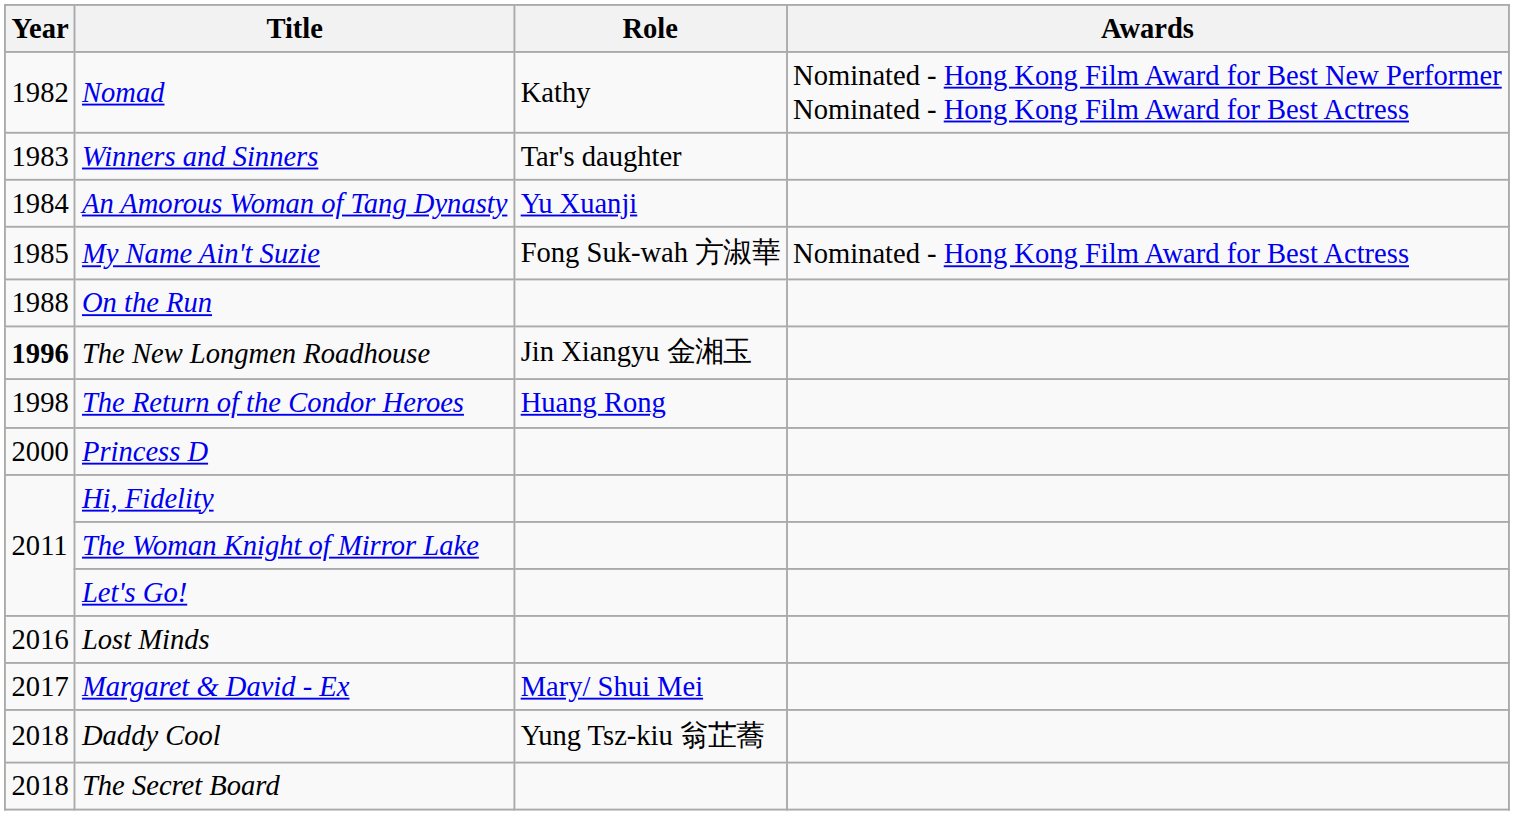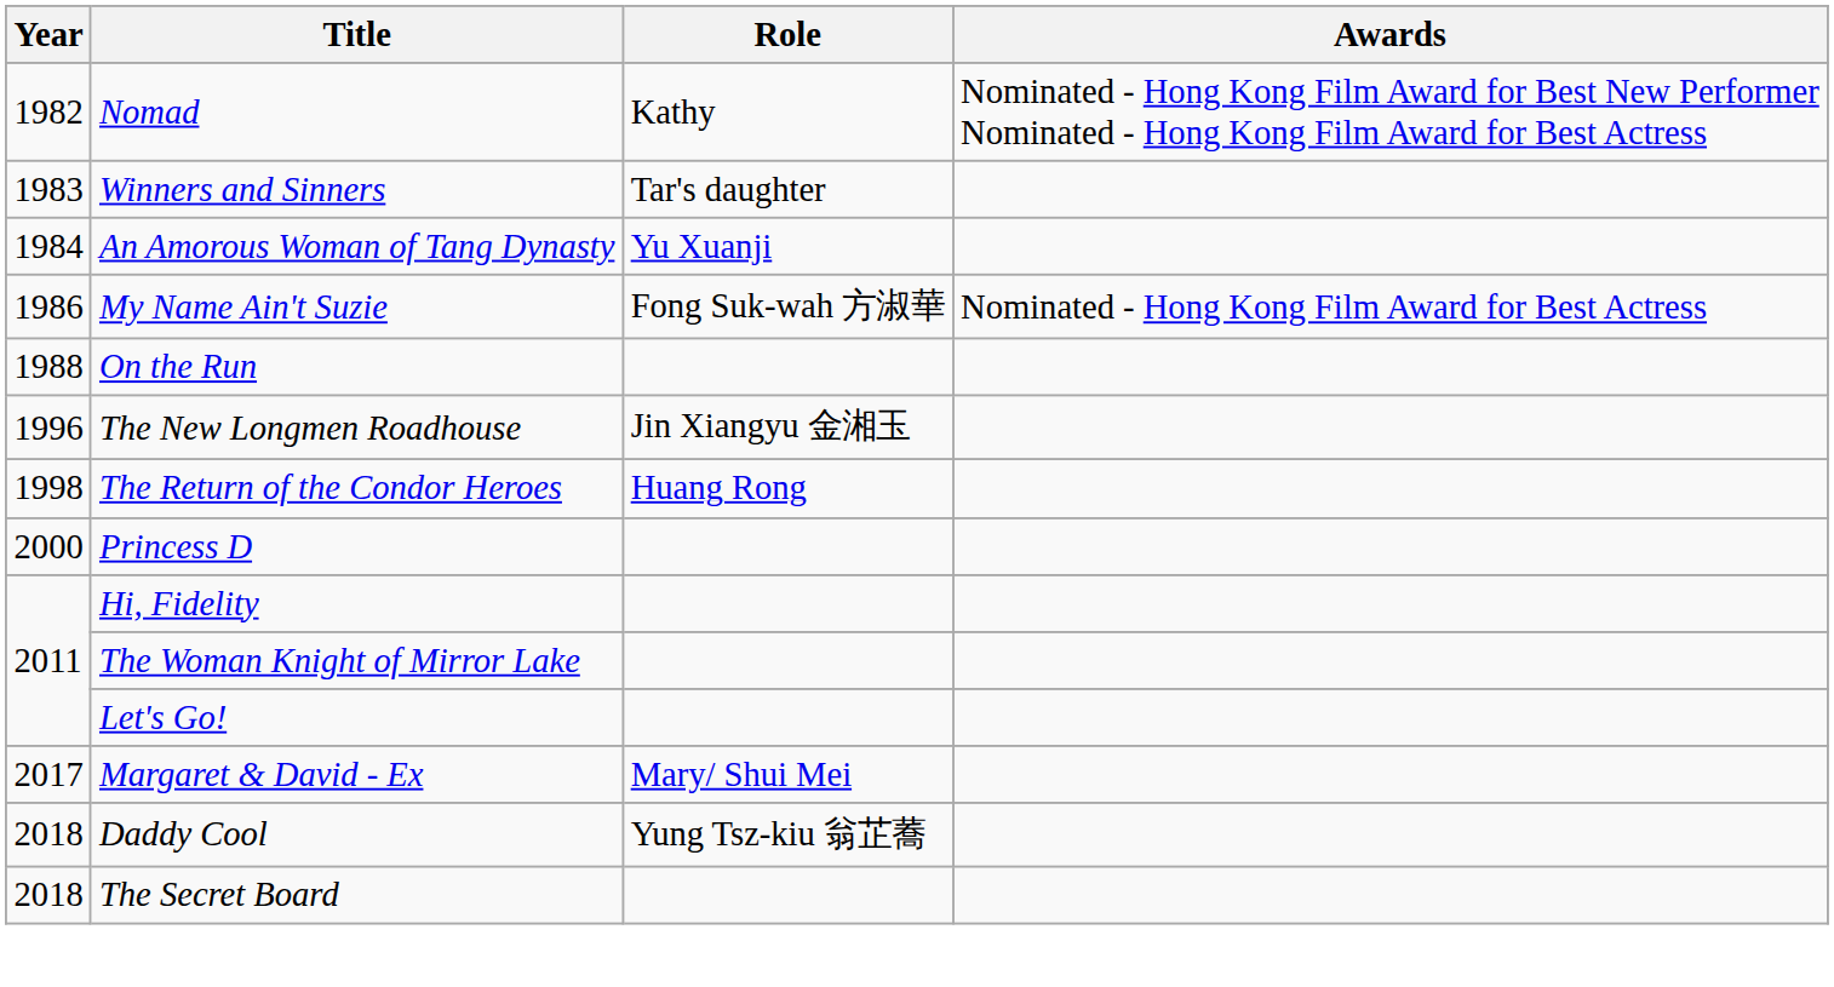My Name Ain't Suzie | Year: 1985 -> 1986
The New Longmen Roadhouse | Year: bold -> normal
- row: 2016 | Lost Minds
